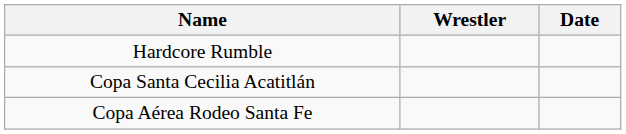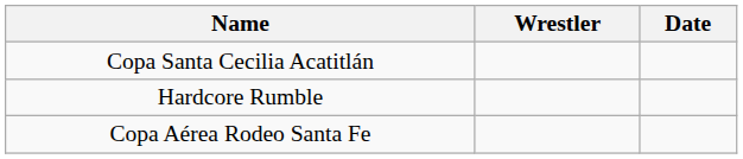rows swapped: Hardcore Rumble <-> Copa Santa Cecilia Acatitlán
